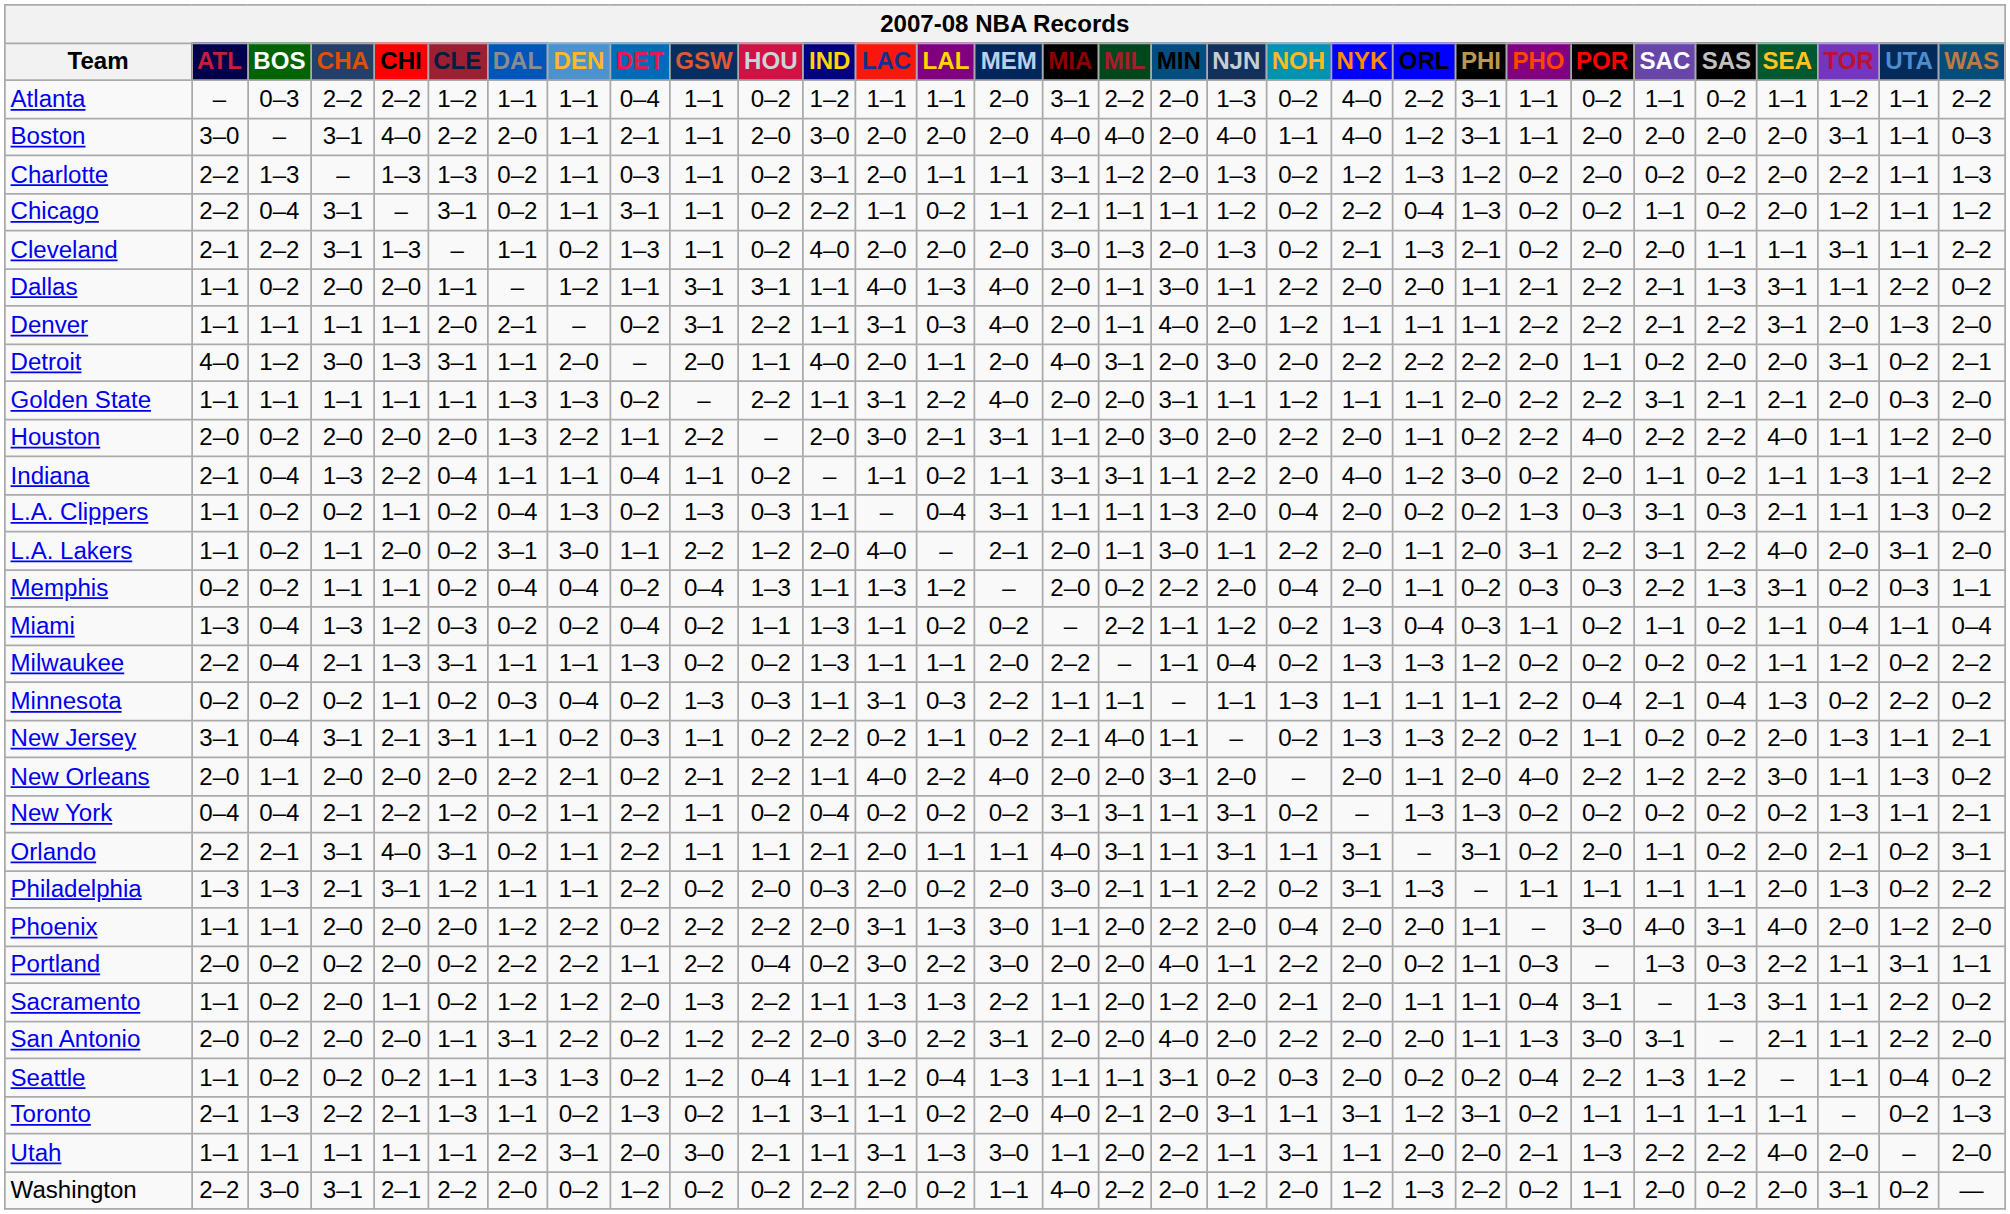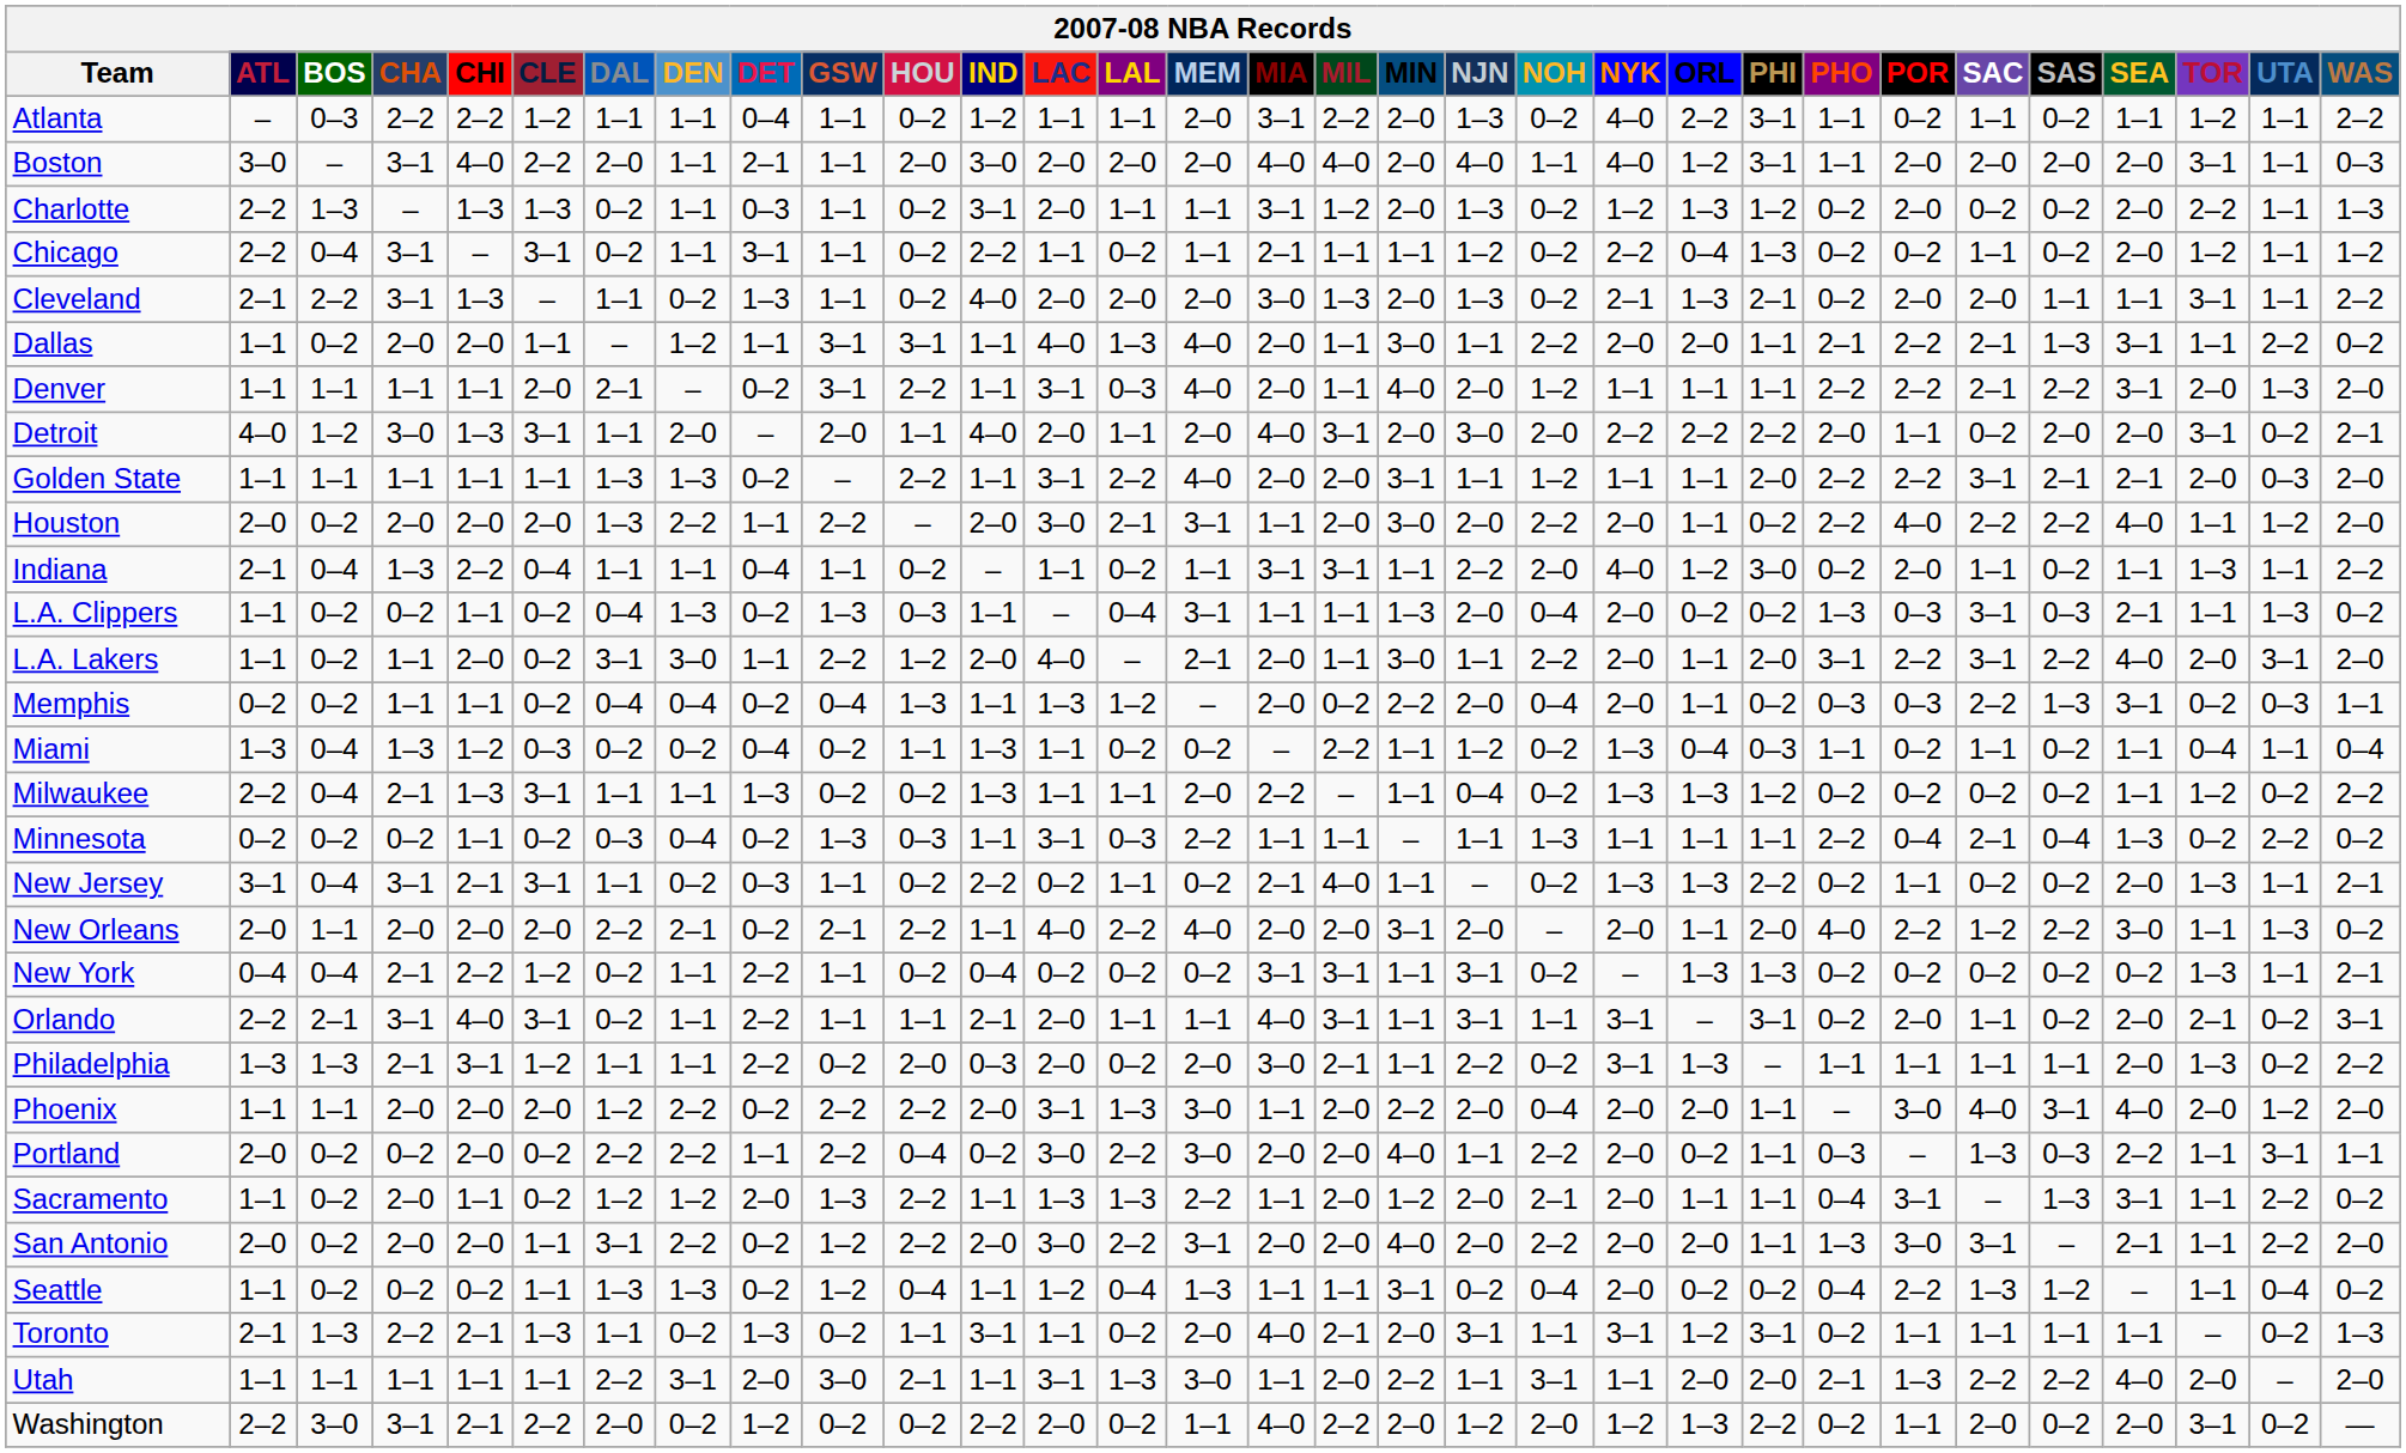Seattle | NOH: 0–3 -> 0–4
